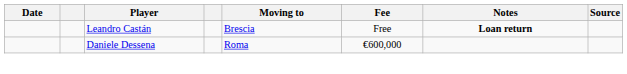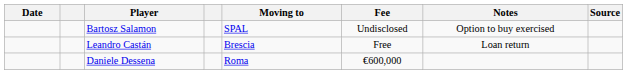+ row: Bartosz Salamon | SPAL | Undisclosed | Option to buy exercised
Leandro Castán | Notes: bold -> normal
